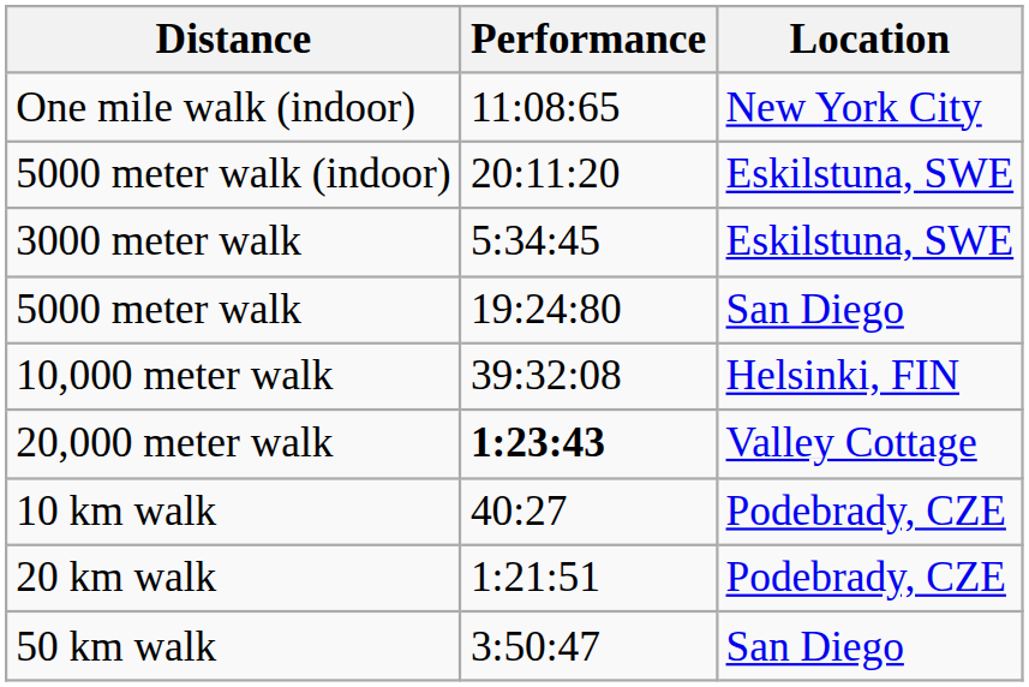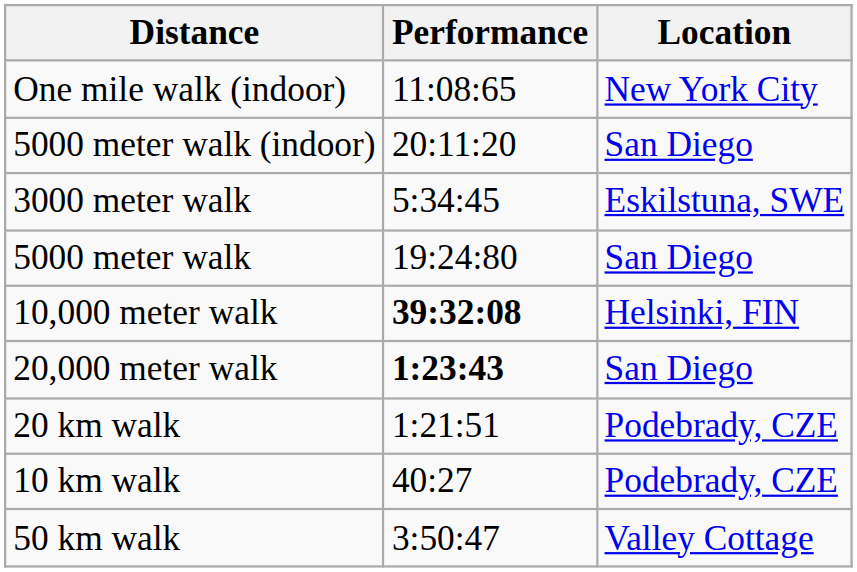5000 meter walk (indoor) | Location: Eskilstuna, SWE -> San Diego
10,000 meter walk | Performance: normal -> bold
20,000 meter walk | Location: Valley Cottage -> San Diego
rows swapped: 10 km walk <-> 20 km walk
50 km walk | Location: San Diego -> Valley Cottage
